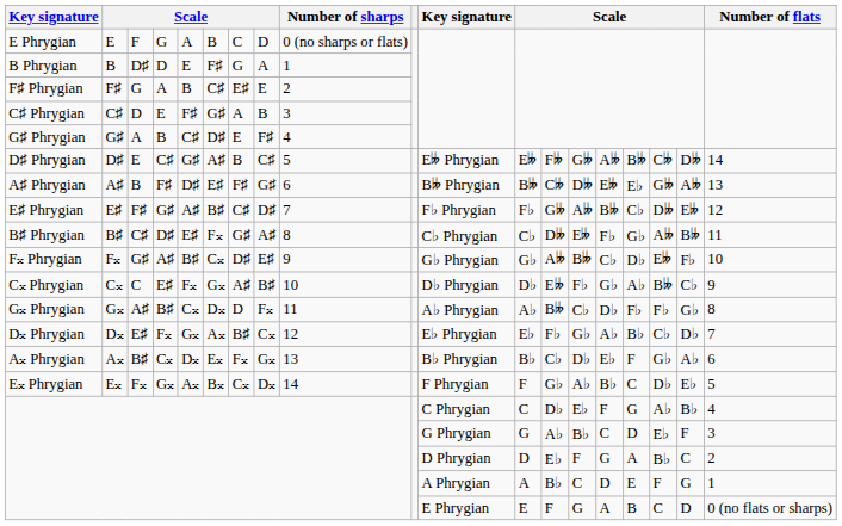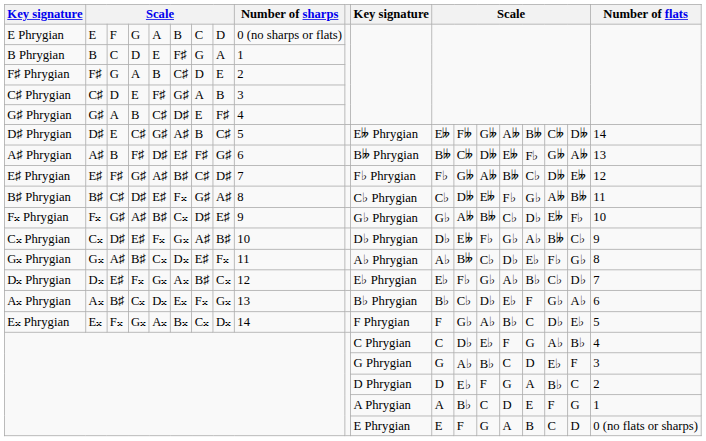B Phrygian | column 3: D♯ -> C
F♯ Phrygian | column 7: E♯ -> D
A♯ Phrygian | column 16: E♭ -> F♭
C𝄪 Phrygian | column 3: C -> D♯
G𝄪 Phrygian | column 7: D -> E♯
G𝄪 Phrygian | column 16: F♭ -> E♭
